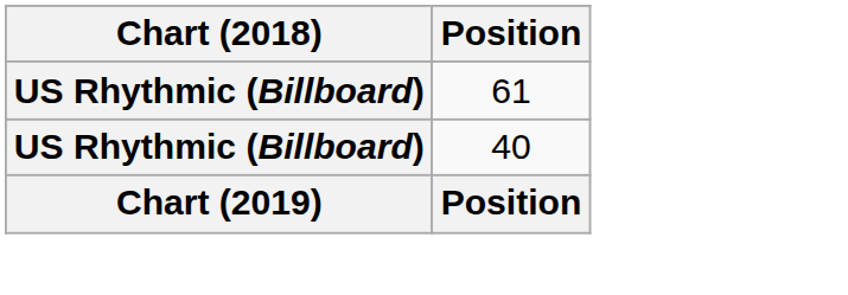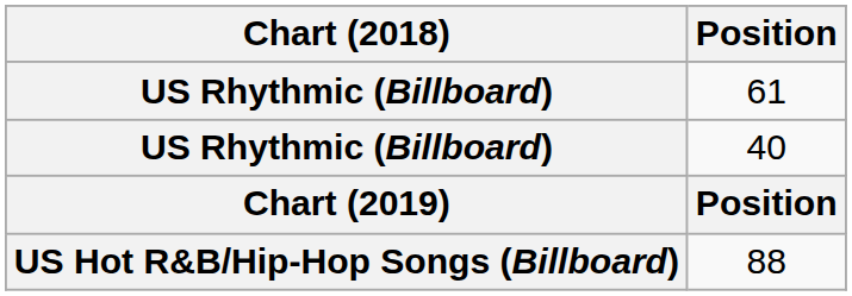+ row: US Hot R&B/Hip-Hop Songs (Billboard) | 88
